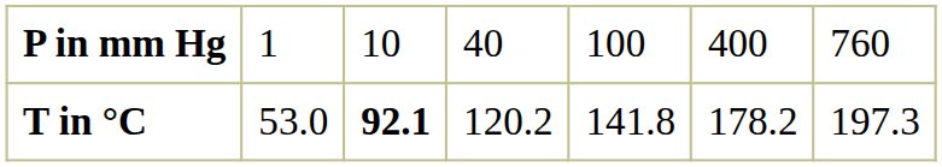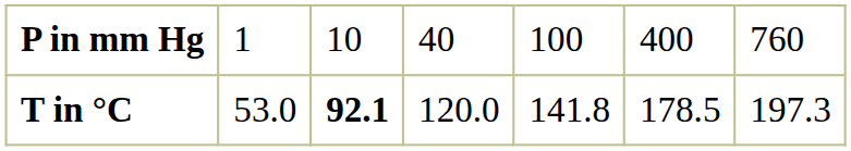T in °C | column 4: 120.2 -> 120.0
T in °C | column 6: 178.2 -> 178.5
